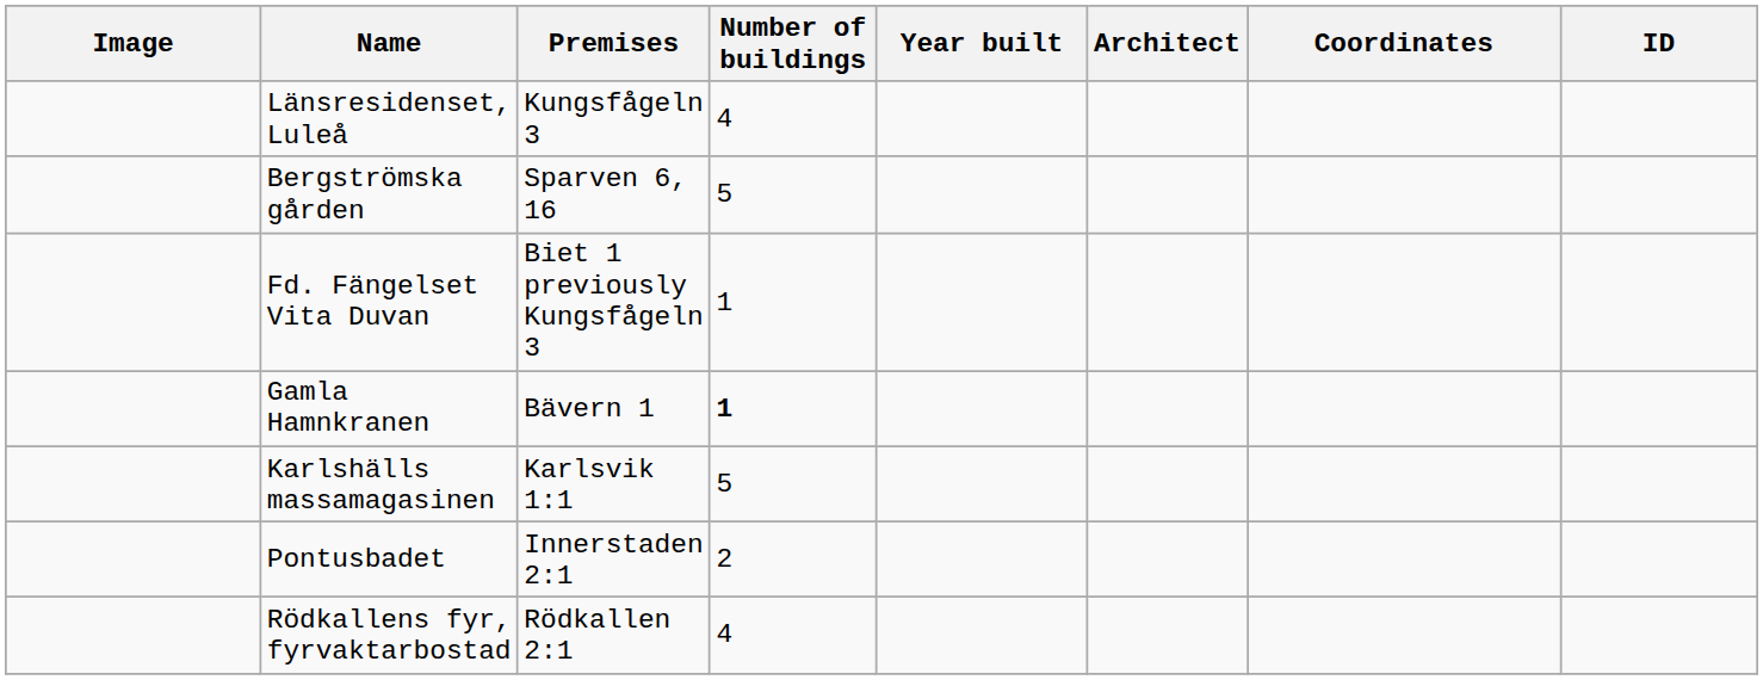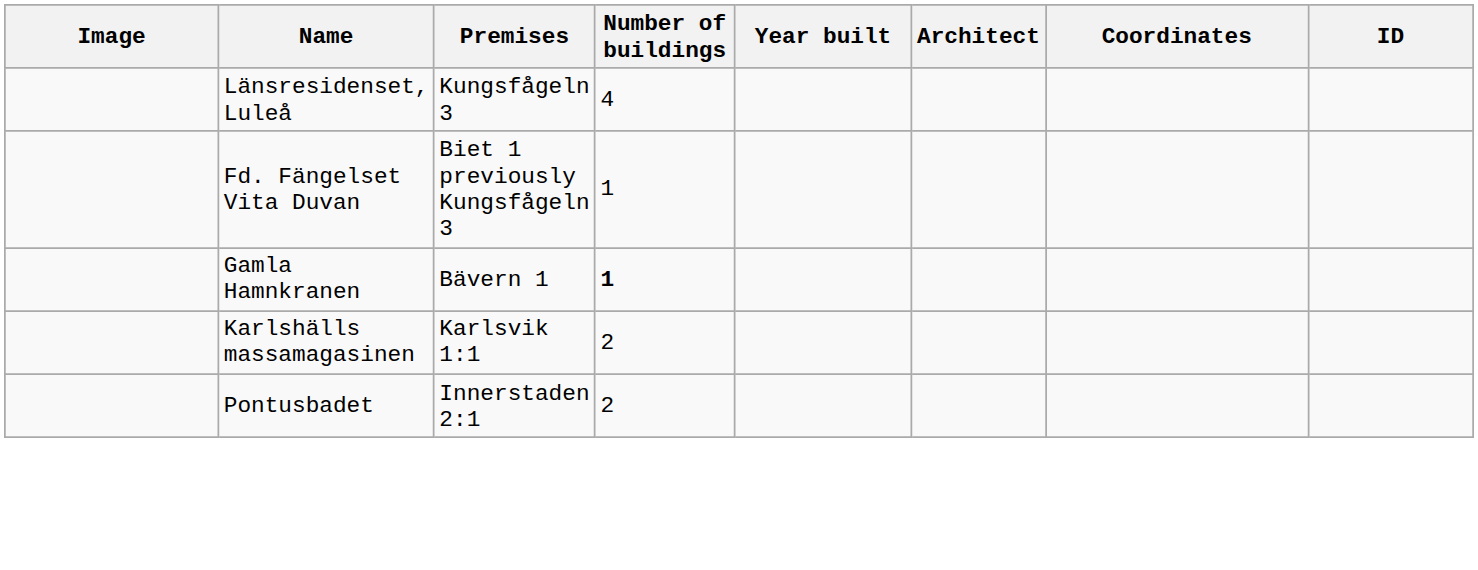- row: Bergströmska gården | Sparven 6, 16 | 5
Karlshälls massamagasinen | Number of buildings: 5 -> 2
- row: Rödkallens fyr, fyrvaktarbostad | Rödkallen 2:1 | 4
